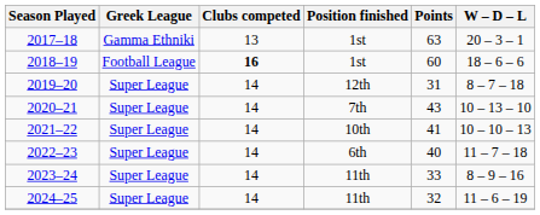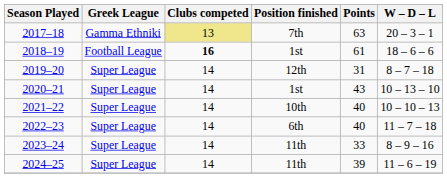2017–18 | Clubs competed: no background -> khaki background
2017–18 | Position finished: 1st -> 7th
2018–19 | Points: 60 -> 61
2020–21 | Position finished: 7th -> 1st
2021–22 | Points: 41 -> 40
2024–25 | Points: 32 -> 39
